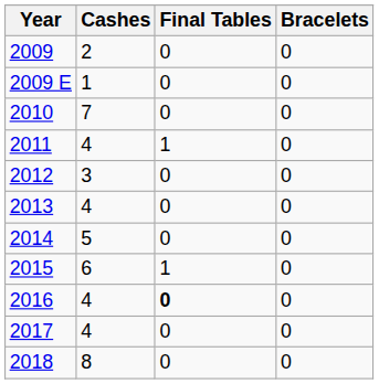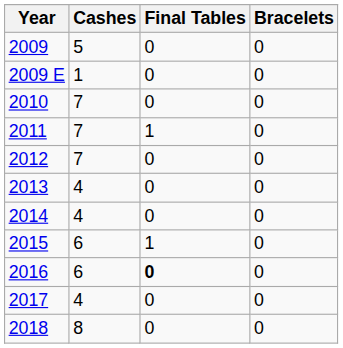2009 | Cashes: 2 -> 5
2011 | Cashes: 4 -> 7
2012 | Cashes: 3 -> 7
2014 | Cashes: 5 -> 4
2016 | Cashes: 4 -> 6
